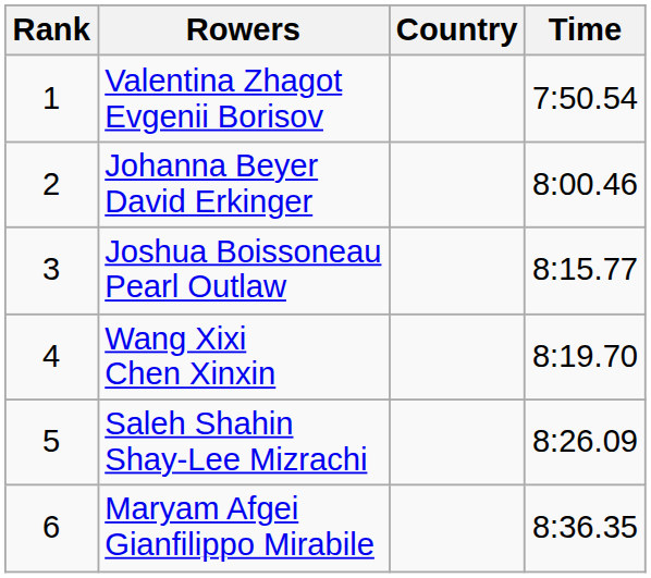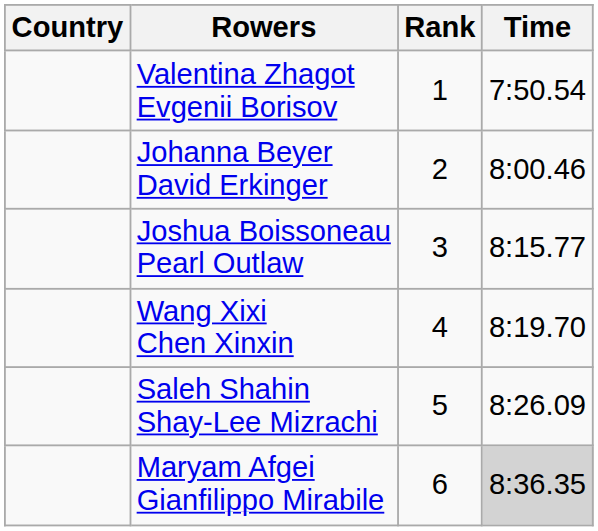columns swapped: Rank <-> Country
Maryam Afgei Gianfilippo Mirabile | Time: no background -> lightgrey background
